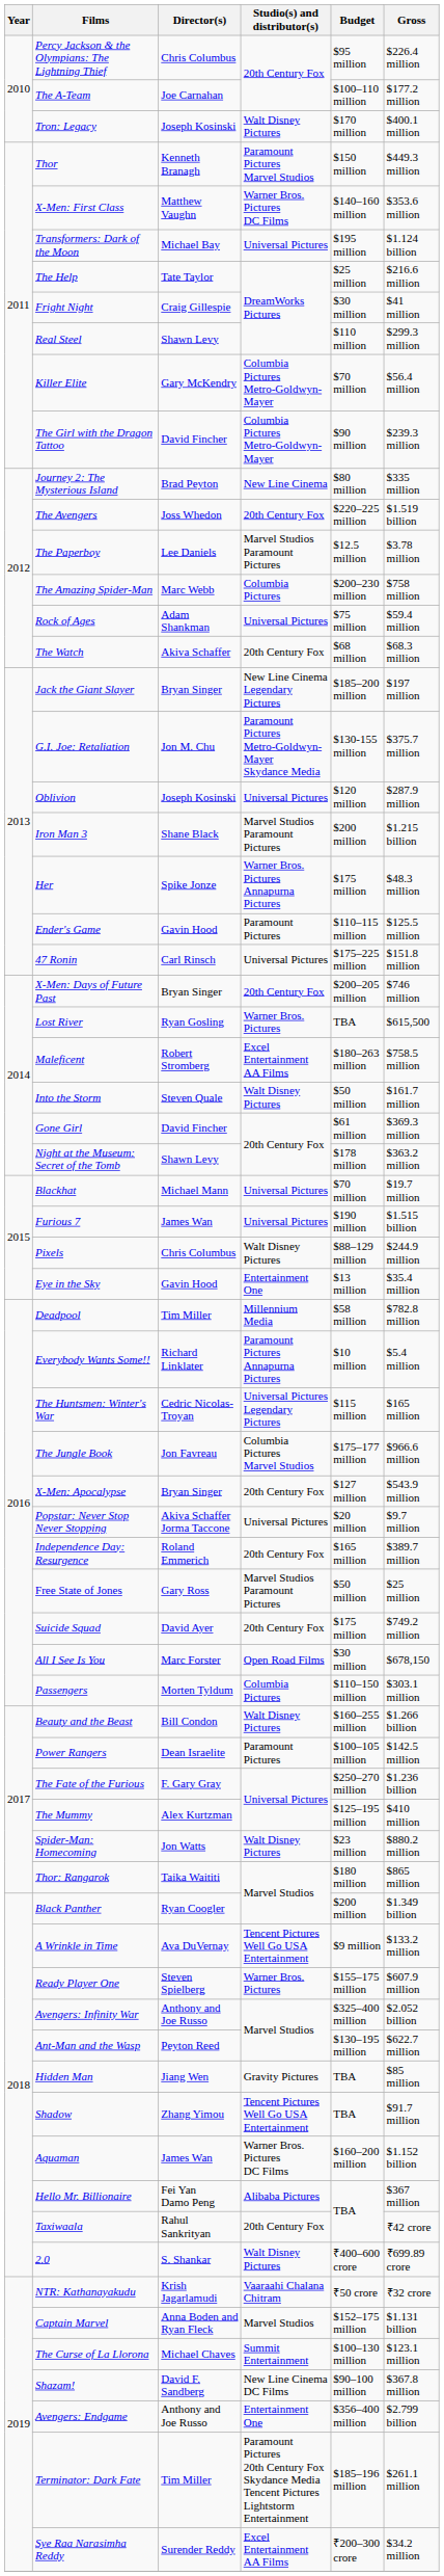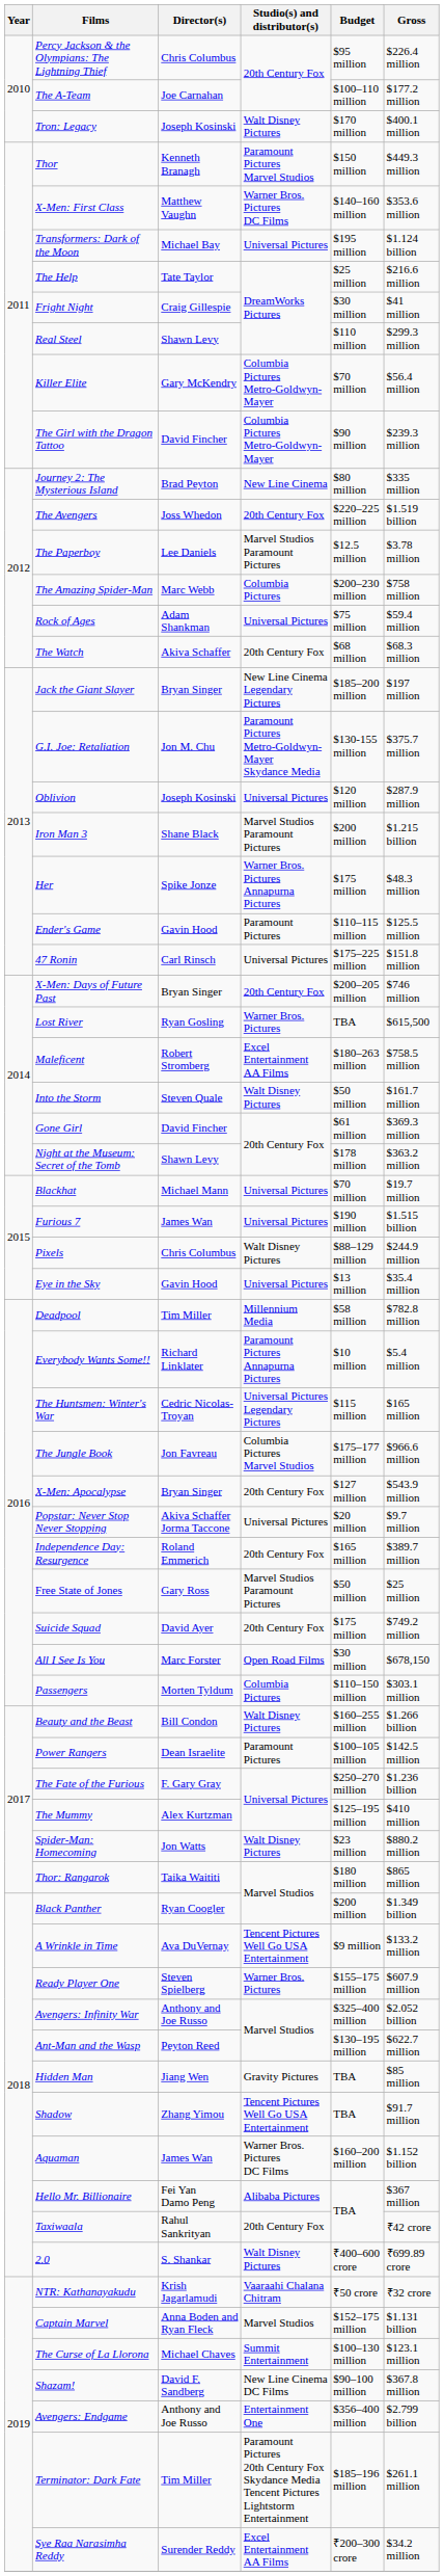Eye in the Sky | Studio(s) and distributor(s): Entertainment One -> Universal Pictures
